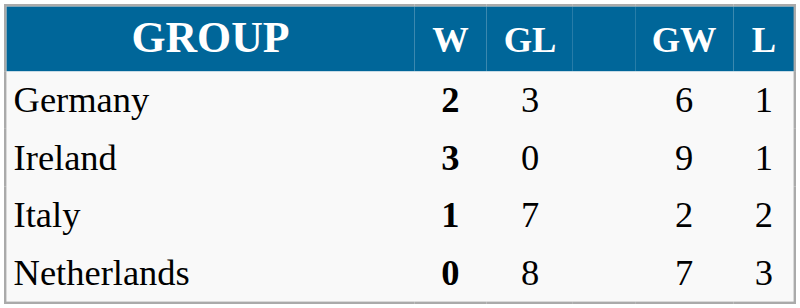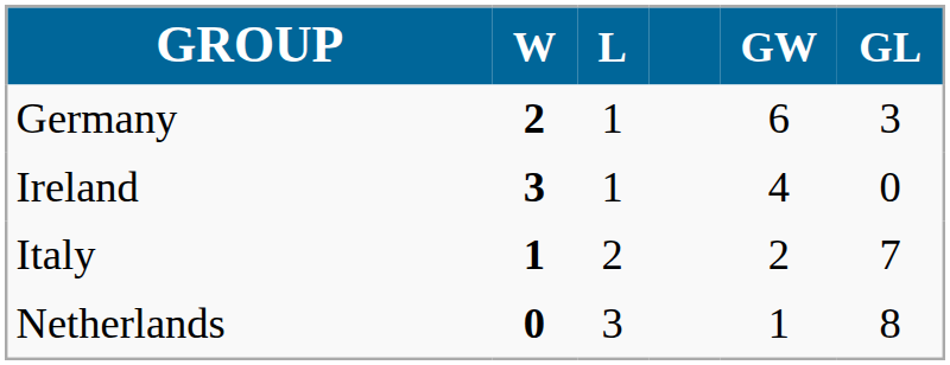columns swapped: L <-> GL
Ireland | GW: 9 -> 4
Netherlands | GW: 7 -> 1
